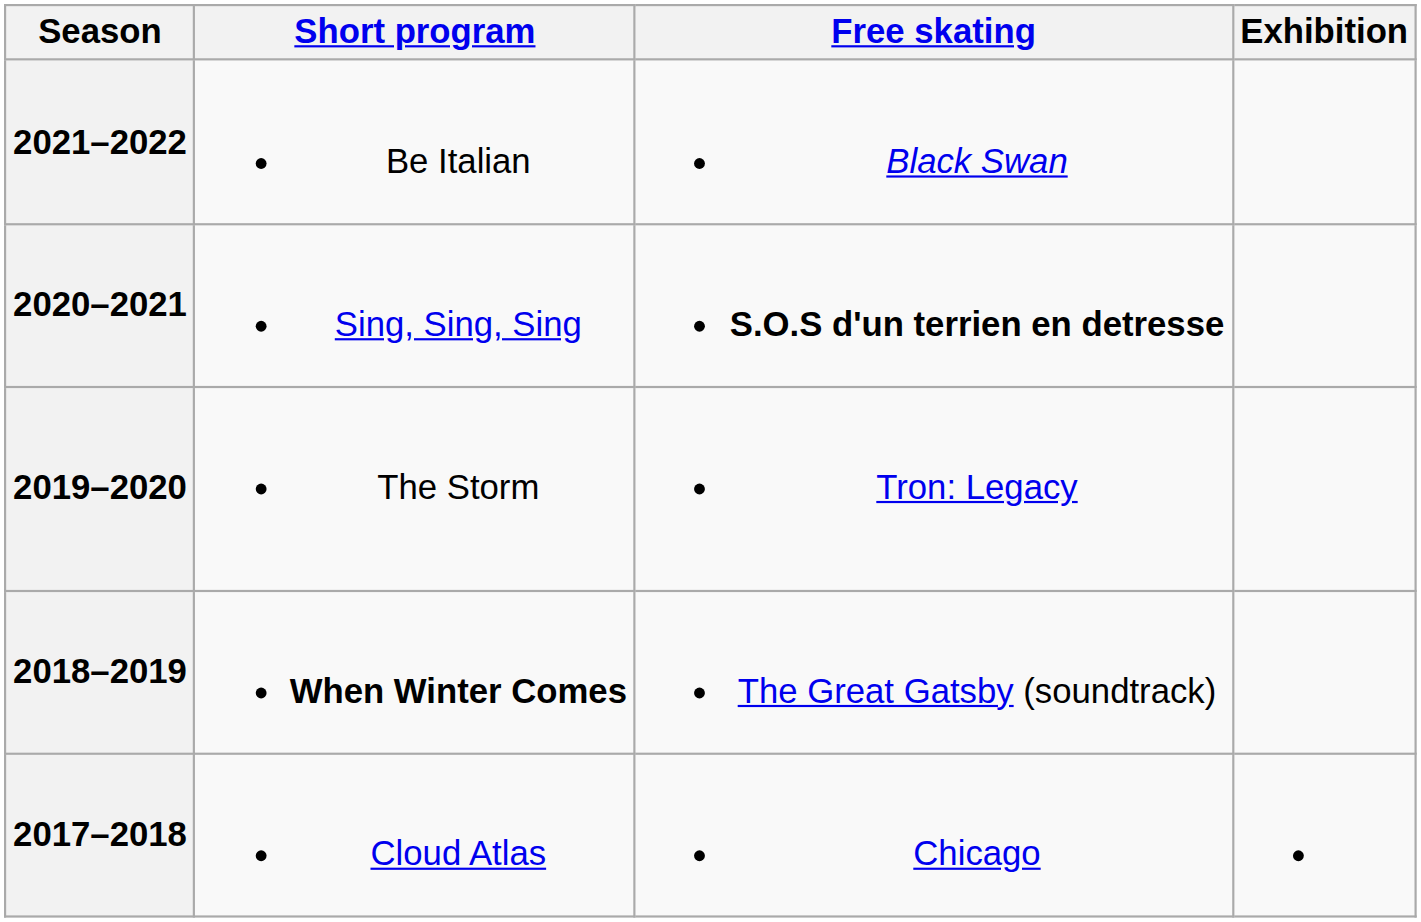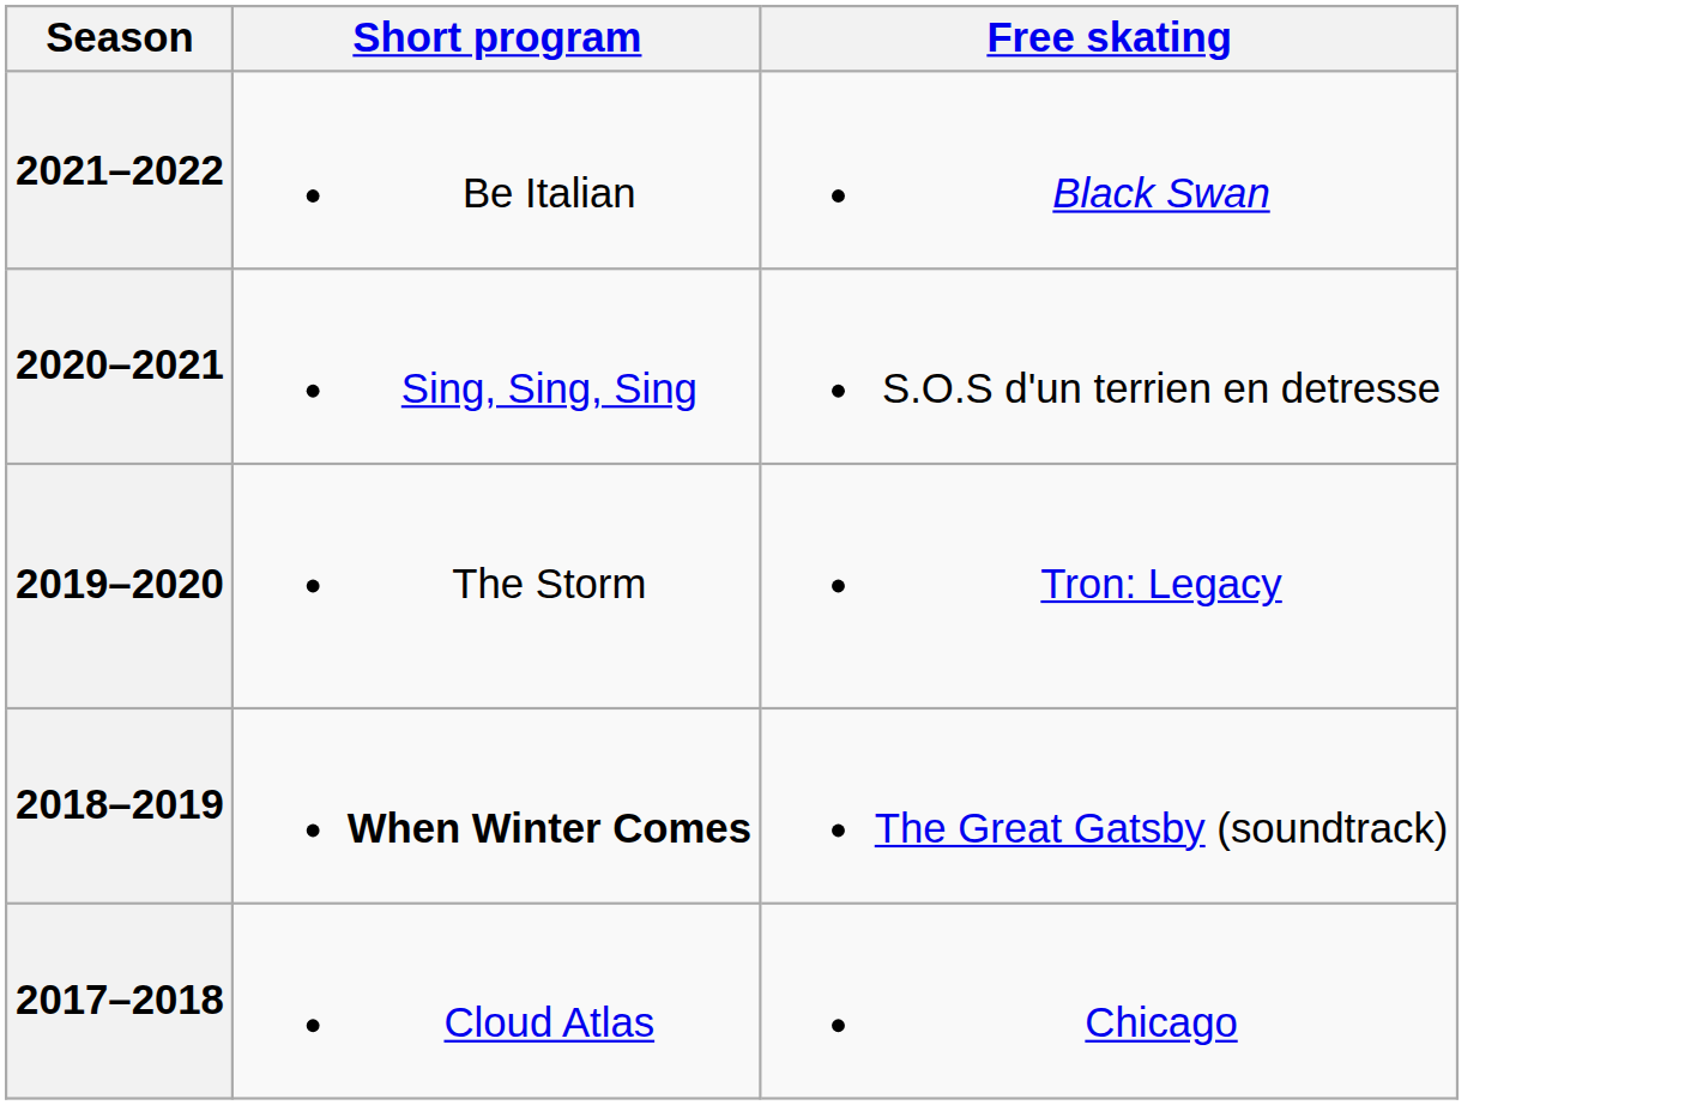- column: Exhibition
2020–2021 | Free skating: bold -> normal
